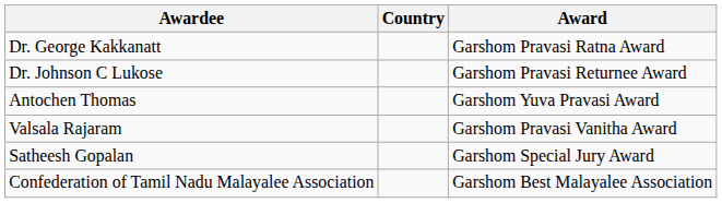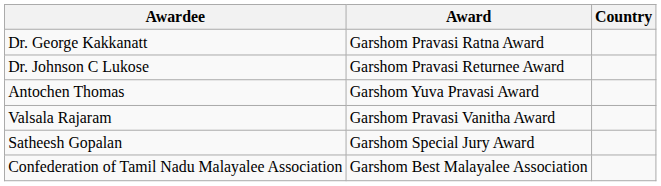columns swapped: Award <-> Country
